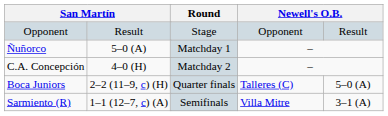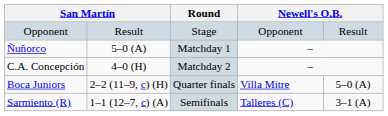Boca Juniors | column 5: Talleres (C) -> Villa Mitre
Sarmiento (R) | column 5: Villa Mitre -> Talleres (C)
